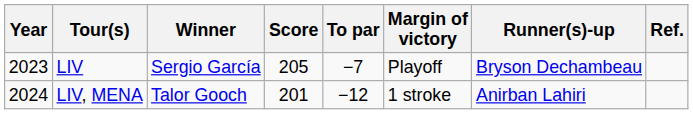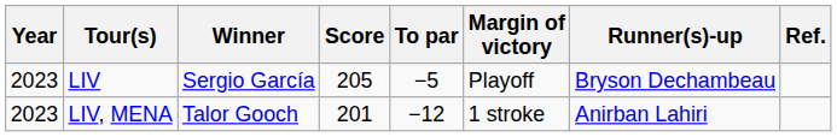LIV | To par: −7 -> −5
LIV, MENA | Year: 2024 -> 2023
